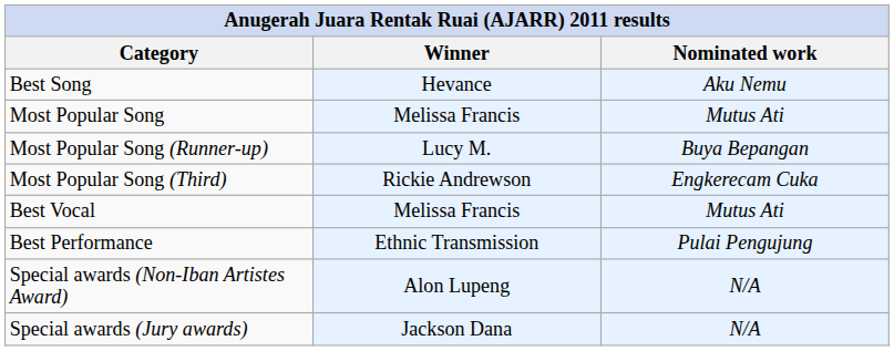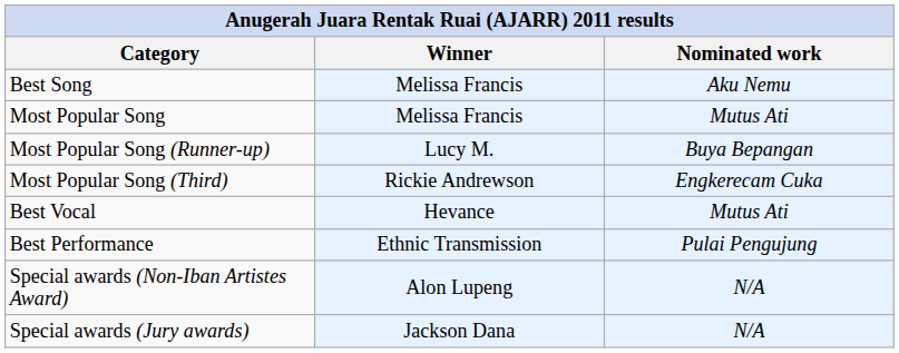Best Song | Winner: Hevance -> Melissa Francis
Best Vocal | Winner: Melissa Francis -> Hevance
